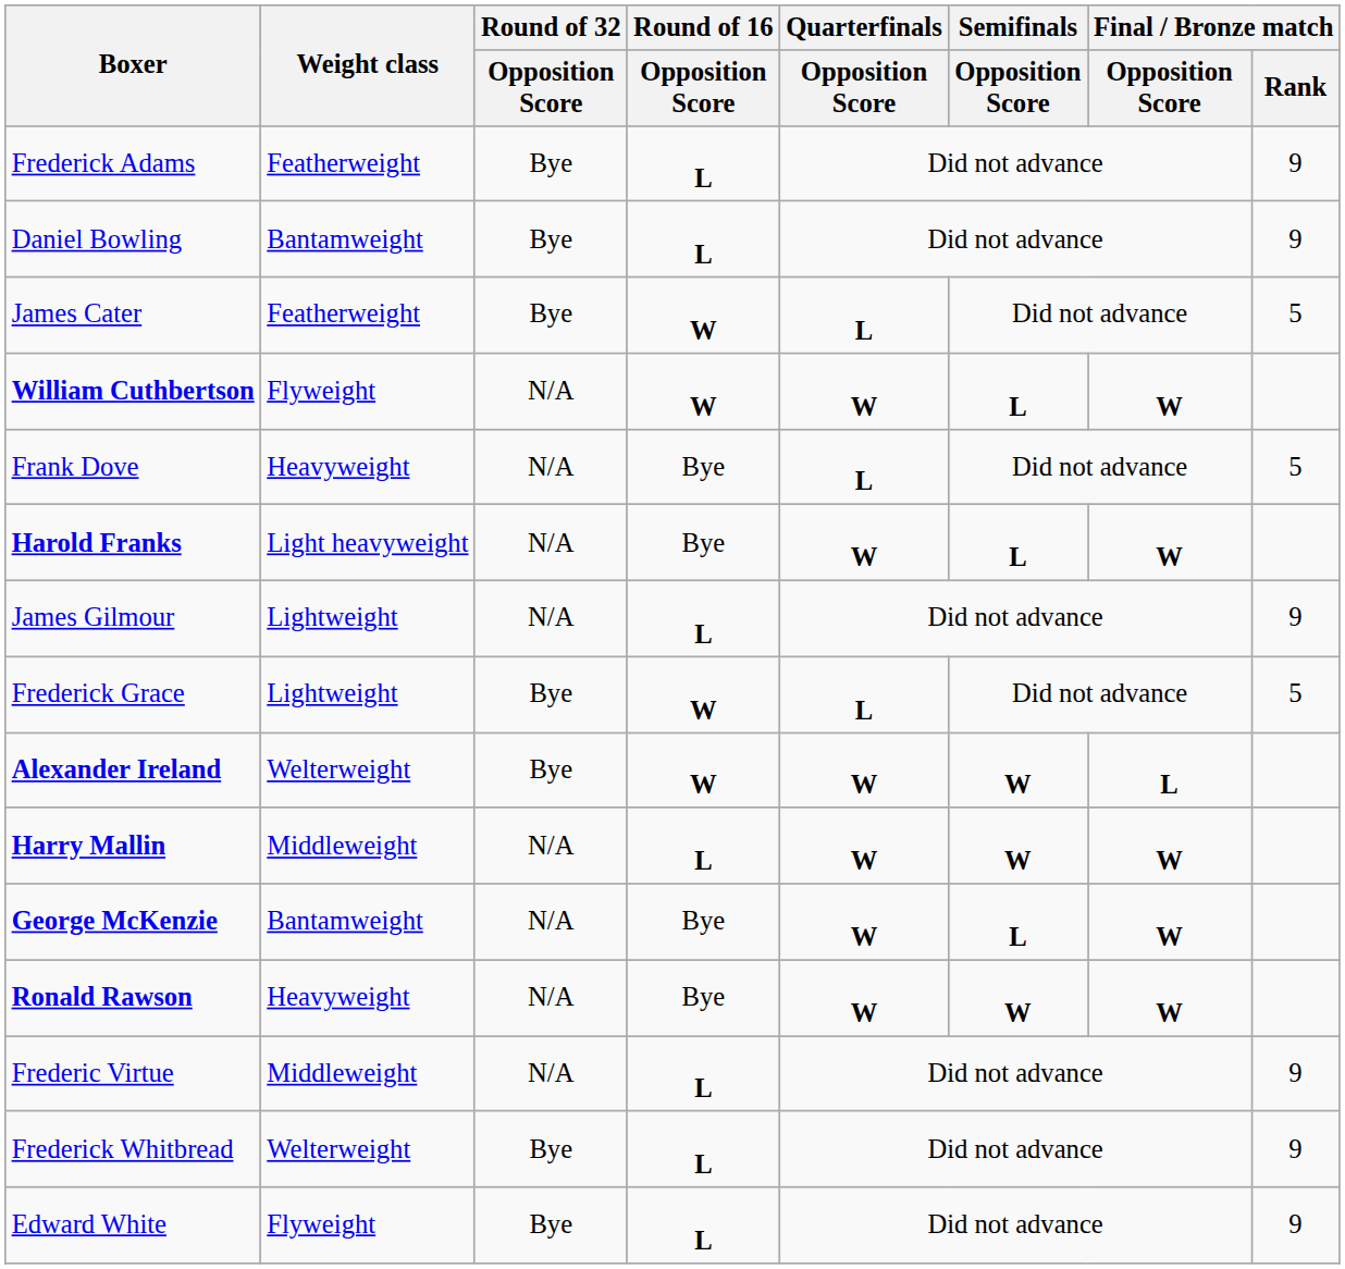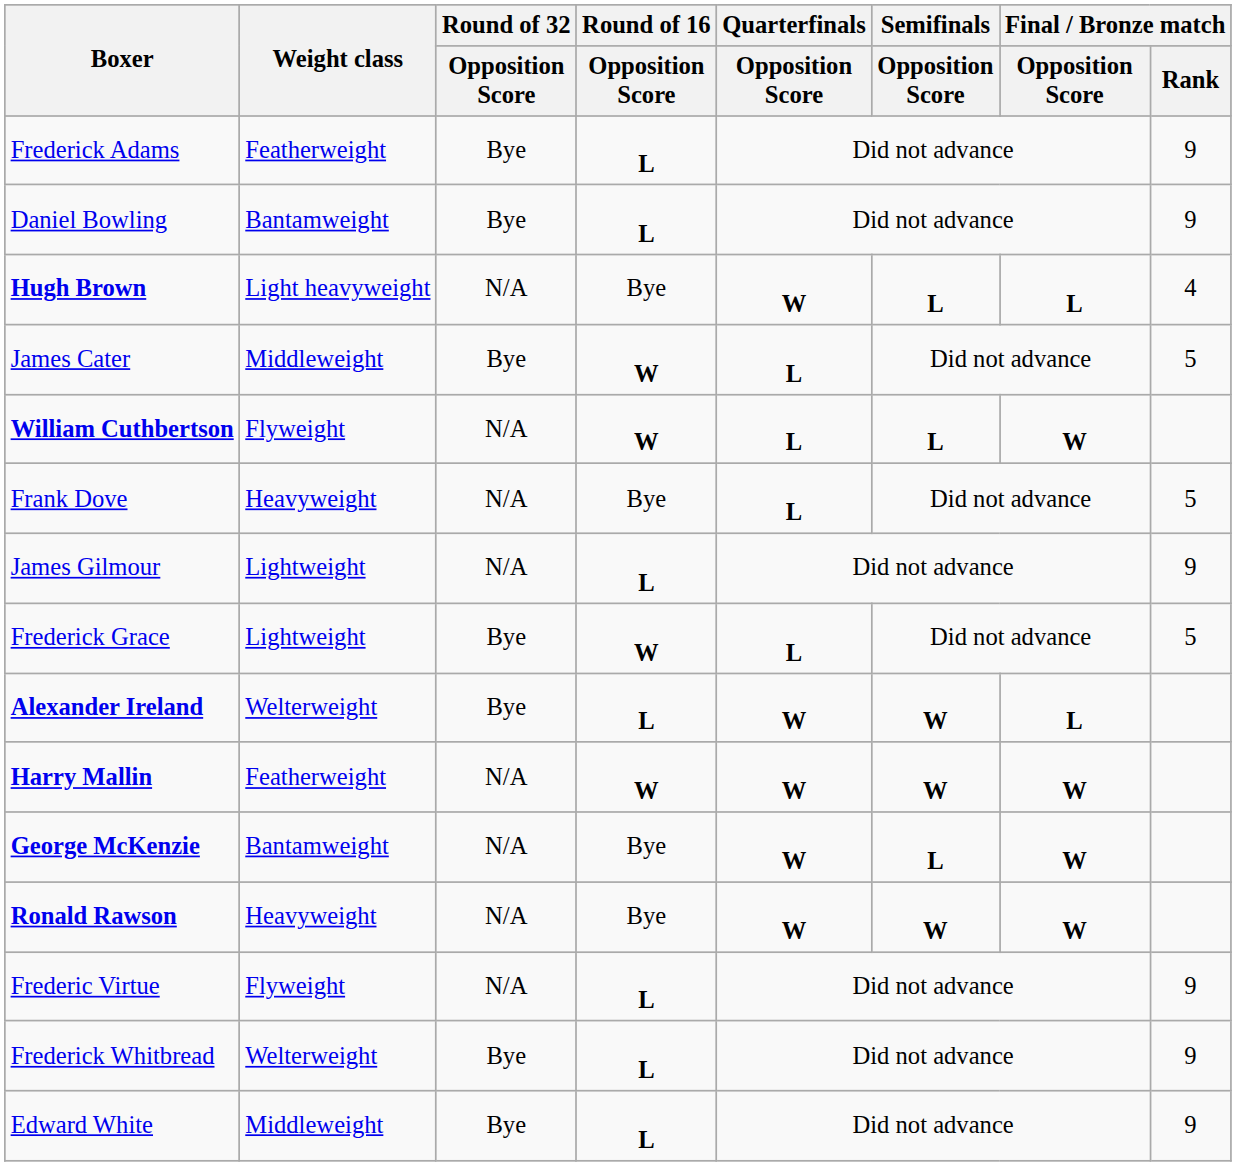+ row: Hugh Brown | Light heavyweight | N/A | Bye | W | L | L | 4
James Cater | Weight class: Featherweight -> Middleweight
William Cuthbertson | Quarterfinals / Opposition Score: W -> L
- row: Harold Franks | Light heavyweight | N/A | Bye | W | L | W
Alexander Ireland | Round of 16 / Opposition Score: W -> L
Harry Mallin | Weight class: Middleweight -> Featherweight
Harry Mallin | Round of 16 / Opposition Score: L -> W
Frederic Virtue | Weight class: Middleweight -> Flyweight
Edward White | Weight class: Flyweight -> Middleweight
